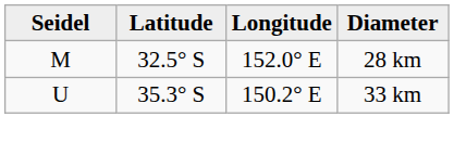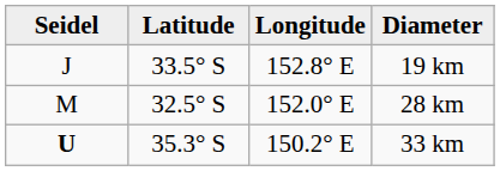+ row: J | 33.5° S | 152.8° E | 19 km
33 km | Seidel: normal -> bold
